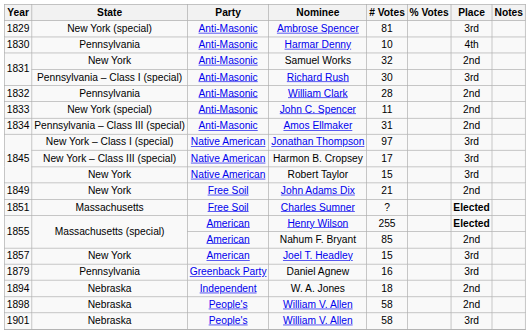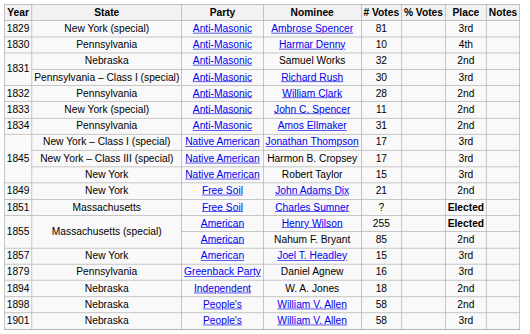Samuel Works | State: New York -> Nebraska
Amos Ellmaker | State: Pennsylvania – Class III (special) -> Pennsylvania
Jonathan Thompson | # Votes: 97 -> 17
